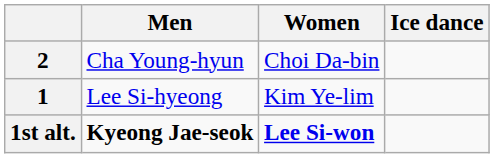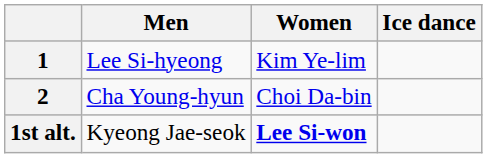rows swapped: 1 <-> 2
1st alt. | Men: bold -> normal
